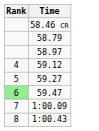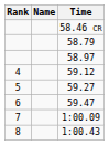+ column: Name
59.47 | Rank: lightgreen background -> no background
